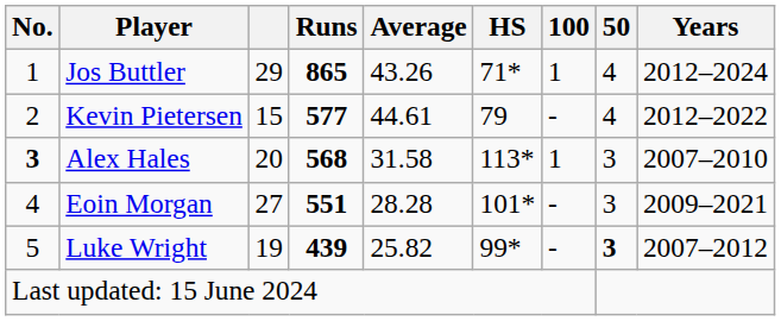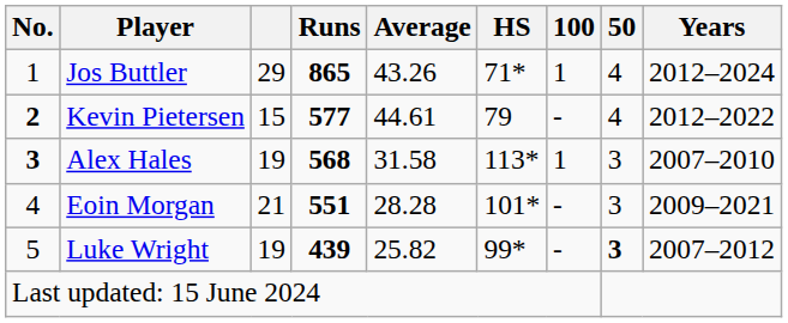Kevin Pietersen | No.: normal -> bold
Alex Hales | column 3: 20 -> 19
Eoin Morgan | column 3: 27 -> 21
